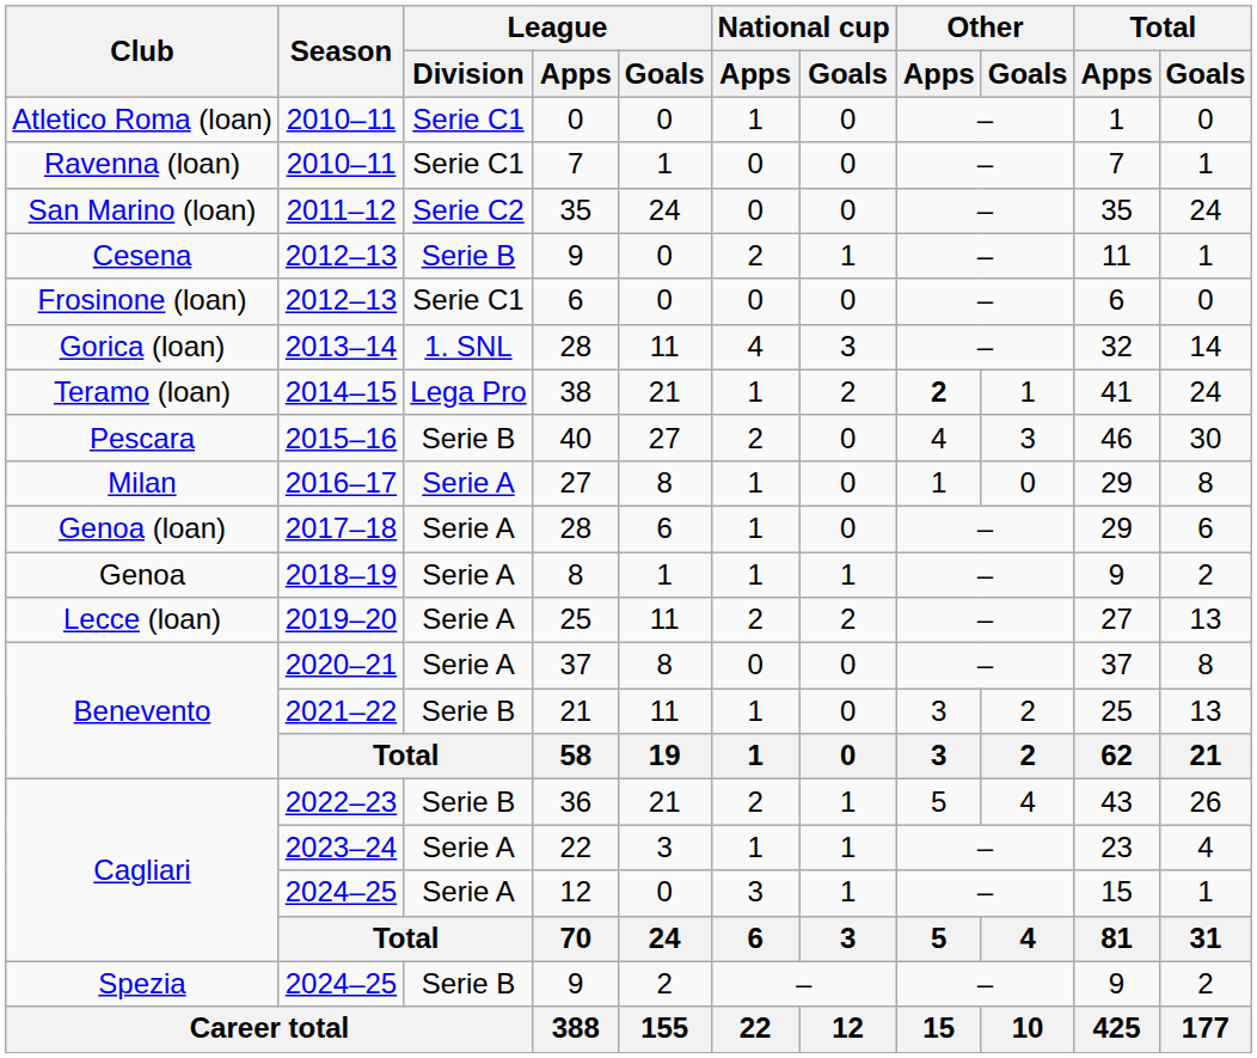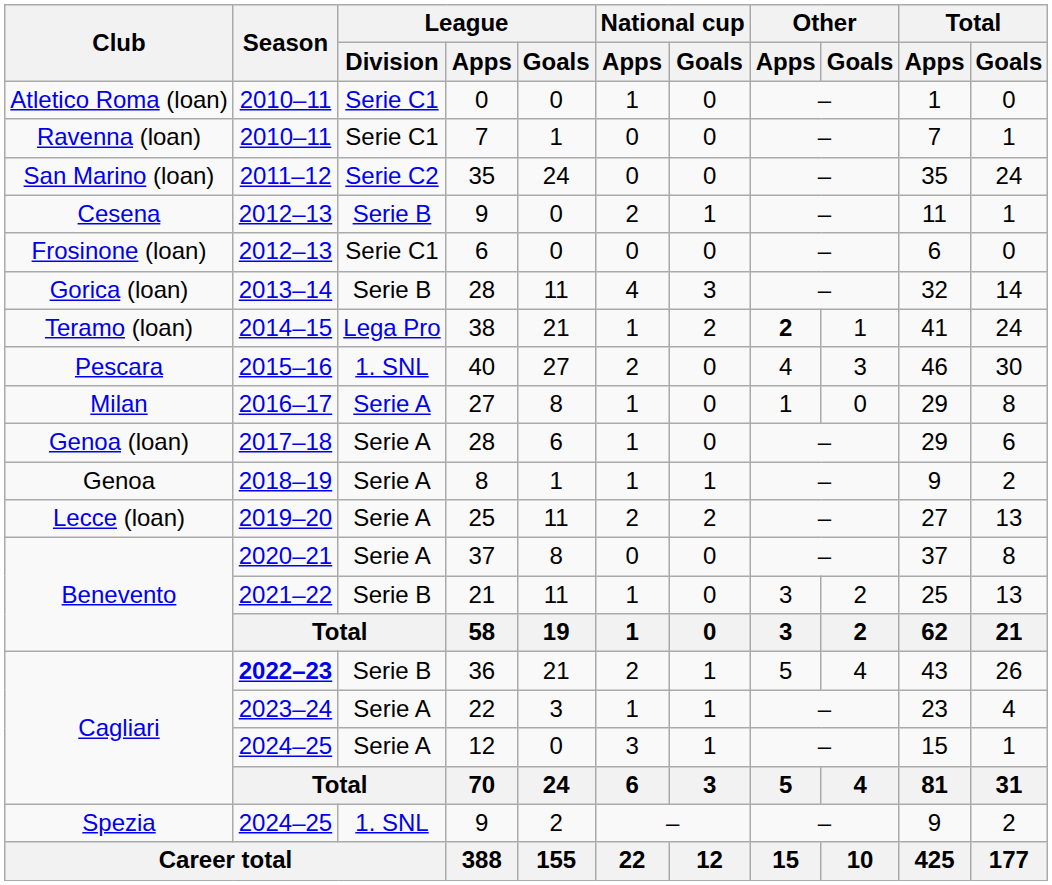Gorica (loan) / 28 | League / Division: 1. SNL -> Serie B
40 | League / Division: Serie B -> 1. SNL
36 | Season: normal -> bold
Spezia / 9 | League / Division: Serie B -> 1. SNL
